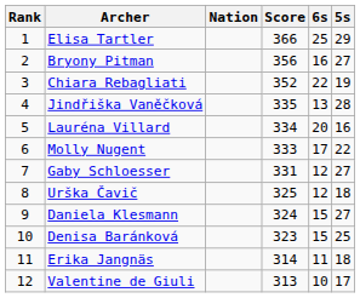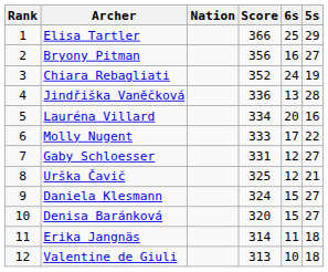Chiara Rebagliati | 6s: 22 -> 24
Jindřiška Vaněčková | Score: 335 -> 336
Urška Čavič | 5s: 18 -> 21
Denisa Baránková | Score: 323 -> 320
Denisa Baránková | 5s: 25 -> 27
Valentine de Giuli | 5s: 17 -> 18
